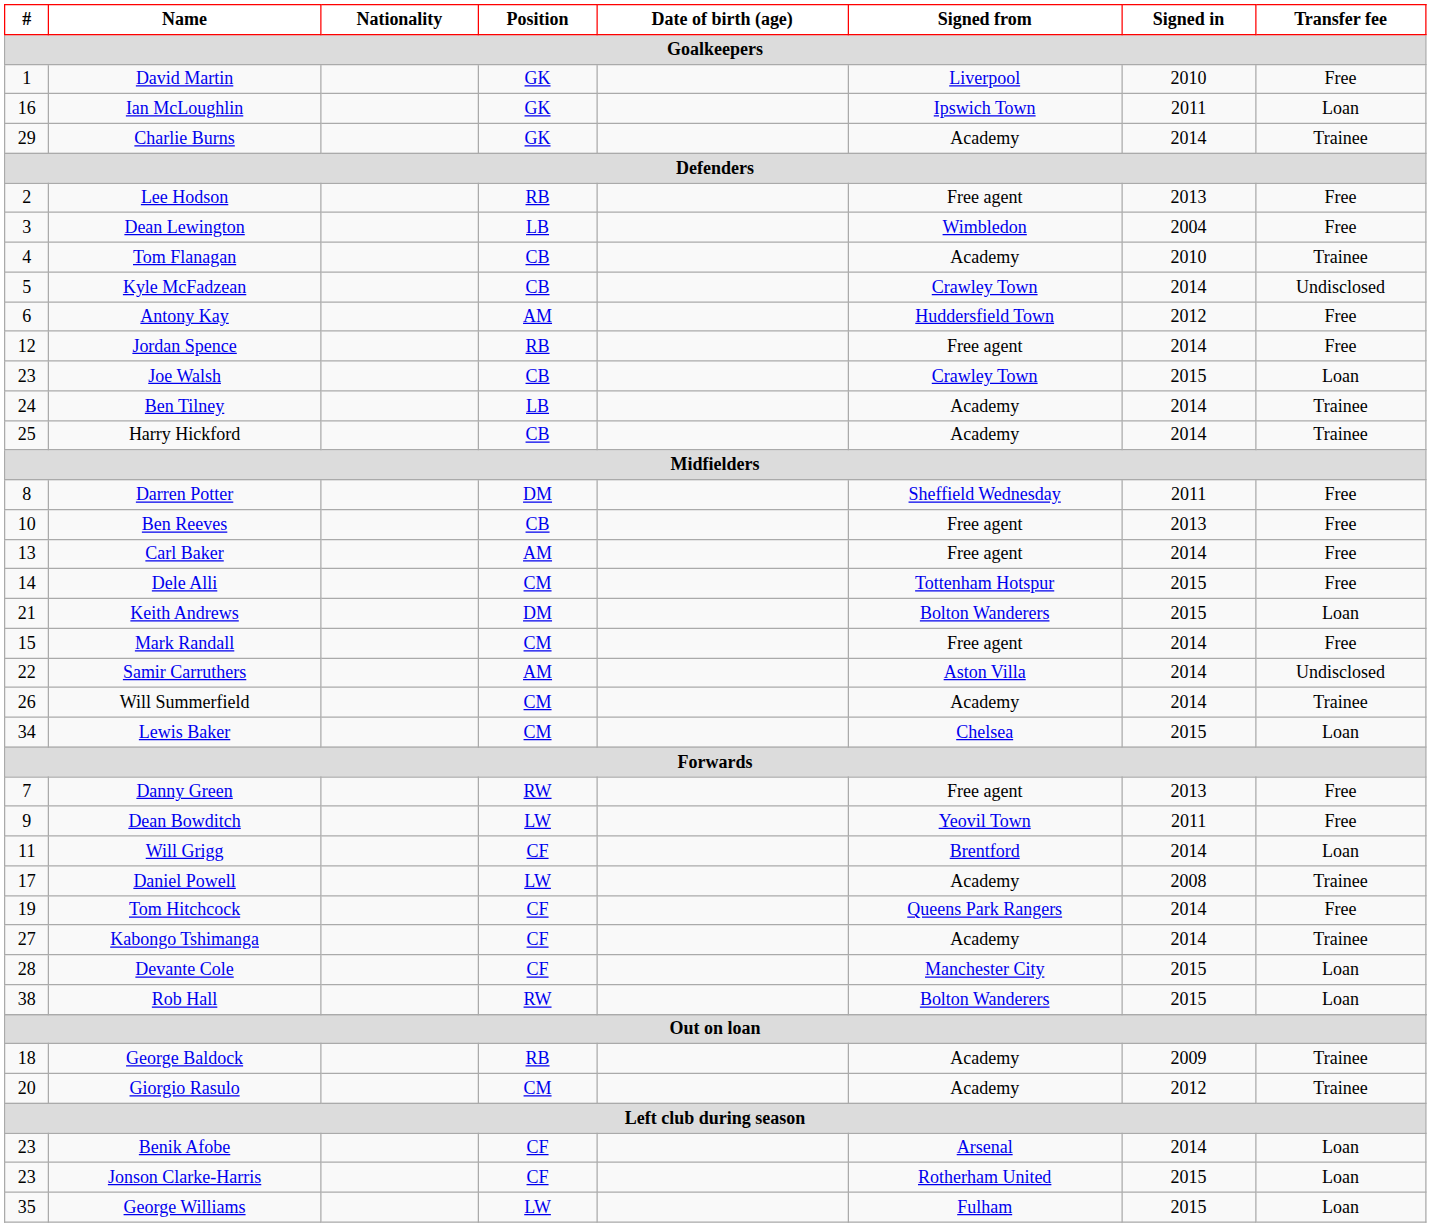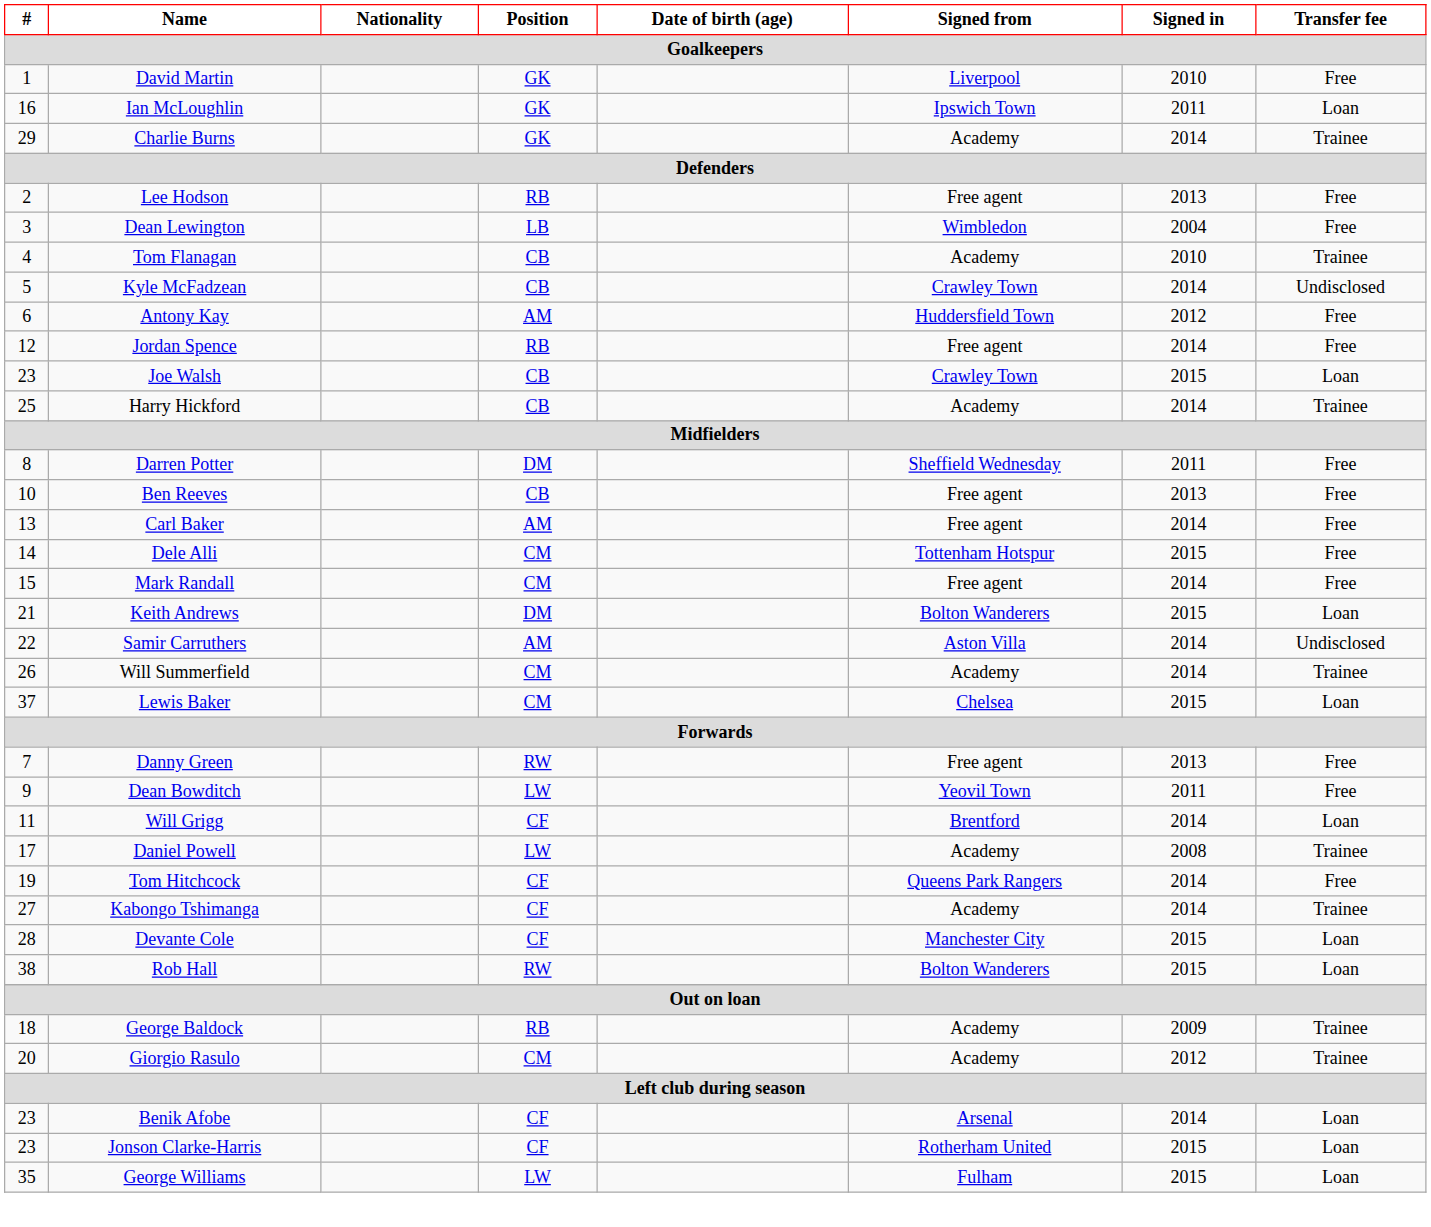- row: 24 | Ben Tilney | LB | Academy | 2014 | Trainee
rows swapped: Mark Randall <-> Keith Andrews
Lewis Baker | #: 34 -> 37
